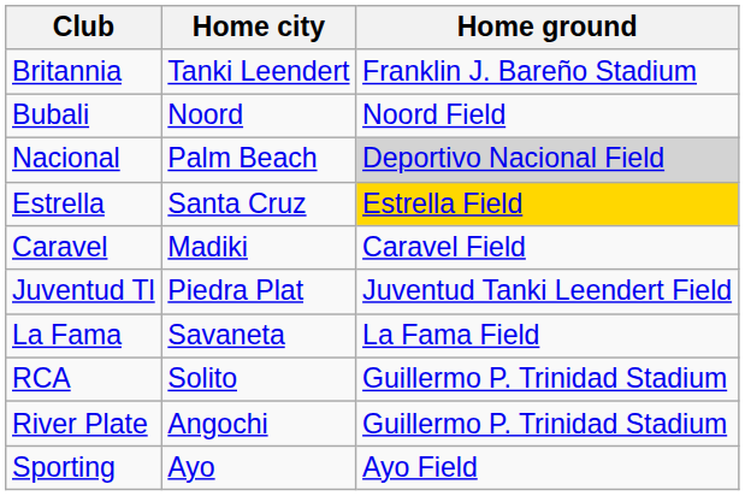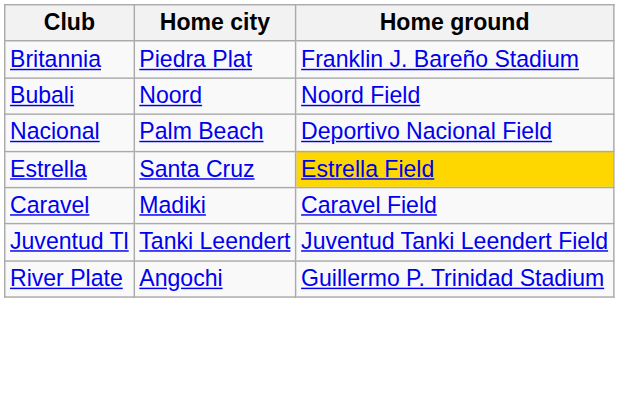Britannia | Home city: Tanki Leendert -> Piedra Plat
Nacional | Home ground: lightgrey background -> no background
Juventud Tl | Home city: Piedra Plat -> Tanki Leendert
- row: La Fama | Savaneta | La Fama Field
- row: RCA | Solito | Guillermo P. Trinidad Stadium
- row: Sporting | Ayo | Ayo Field
